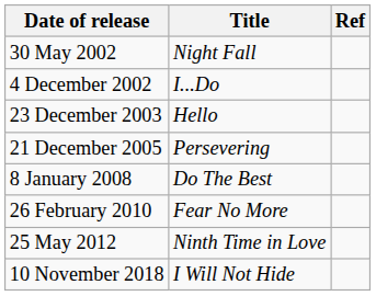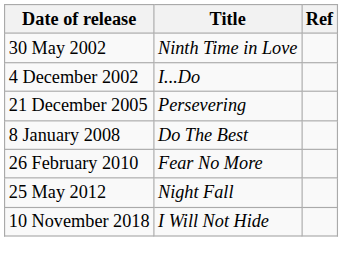30 May 2002 | Title: Night Fall -> Ninth Time in Love
- row: 23 December 2003 | Hello
25 May 2012 | Title: Ninth Time in Love -> Night Fall
